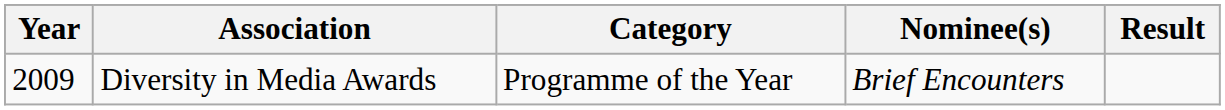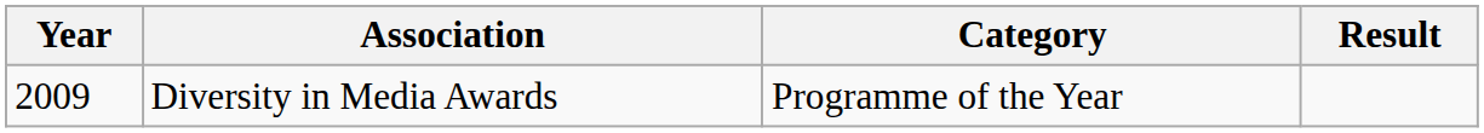- column: Nominee(s) | Brief Encounters
